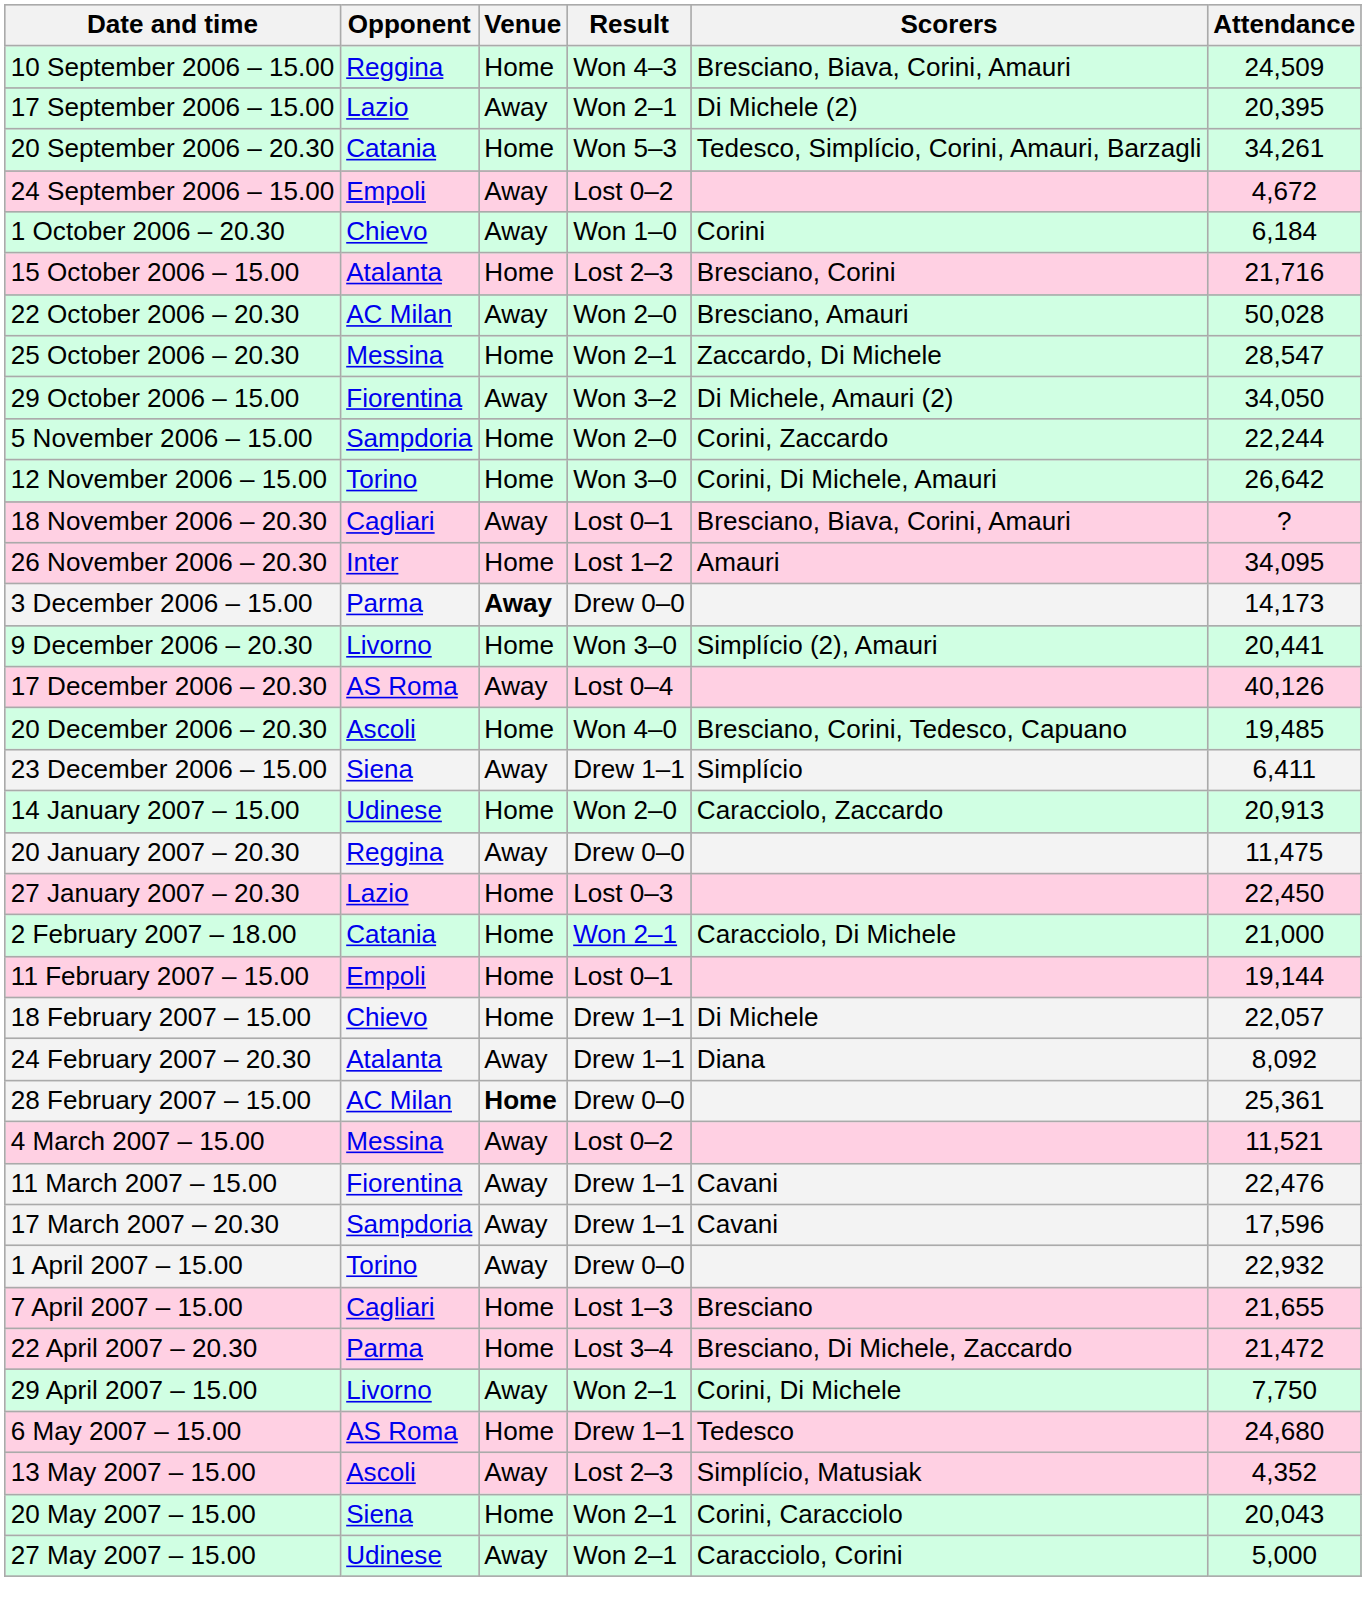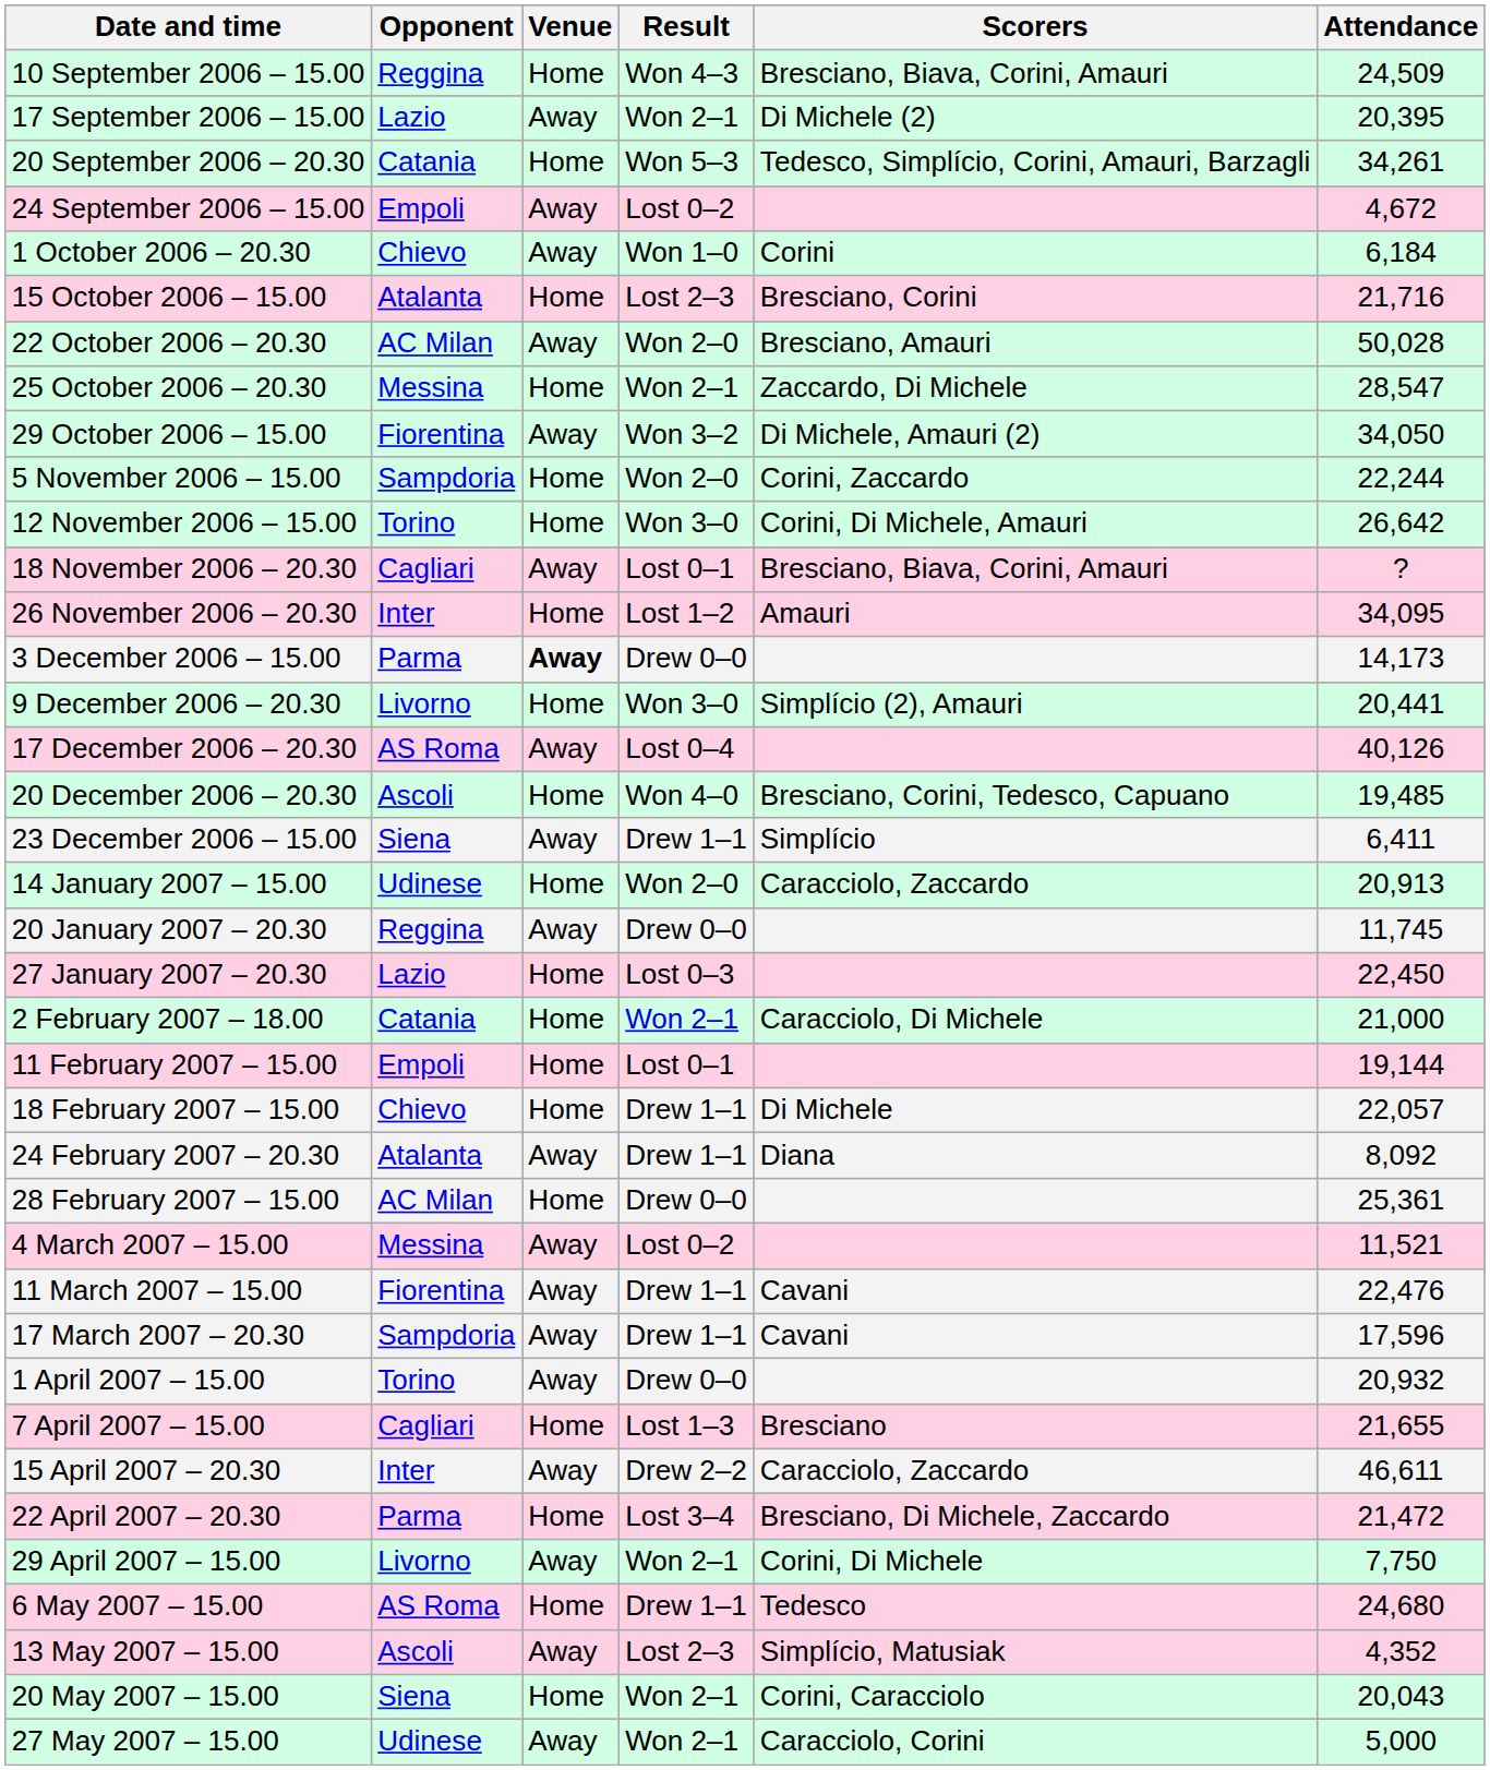20 January 2007 – 20.30 | Attendance: 11,475 -> 11,745
28 February 2007 – 15.00 | Venue: bold -> normal
1 April 2007 – 15.00 | Attendance: 22,932 -> 20,932
+ row: 15 April 2007 – 20.30 | Inter | Away | Drew 2–2 | Caracciolo, Zaccardo | 46,611
